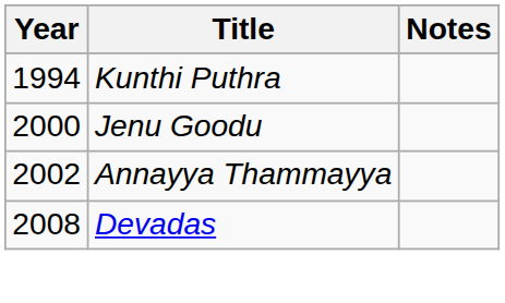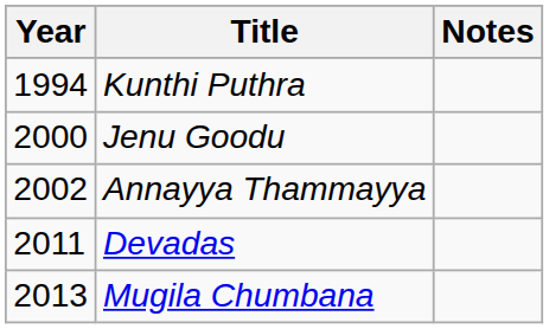Devadas | Year: 2008 -> 2011
+ row: 2013 | Mugila Chumbana
